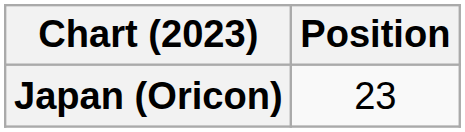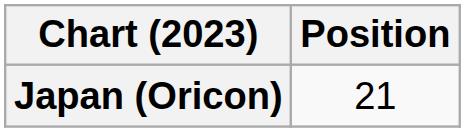Japan (Oricon) | Position: 23 -> 21
